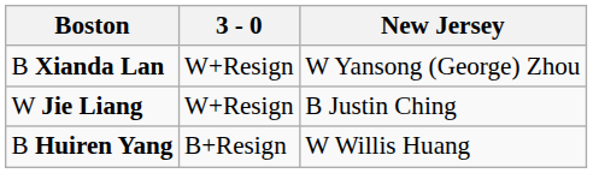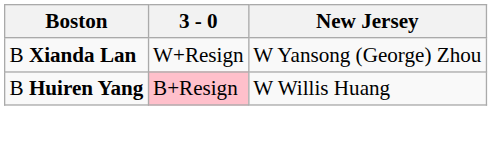- row: W Jie Liang | W+Resign | B Justin Ching
B Huiren Yang | 3 - 0: no background -> pink background
